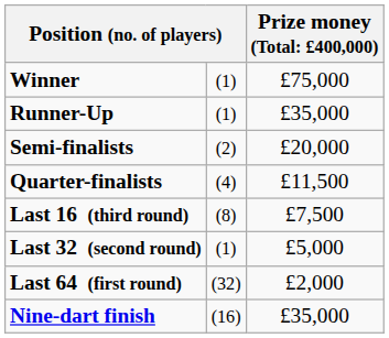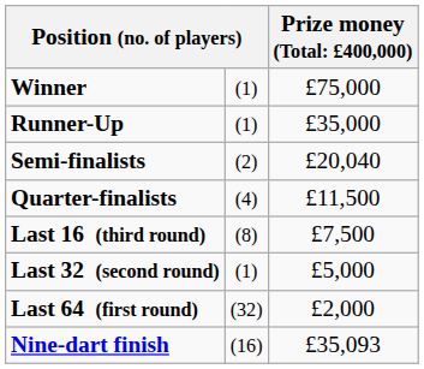Semi-finalists | column 3: £20,000 -> £20,040
Nine-dart finish | column 3: £35,000 -> £35,093
